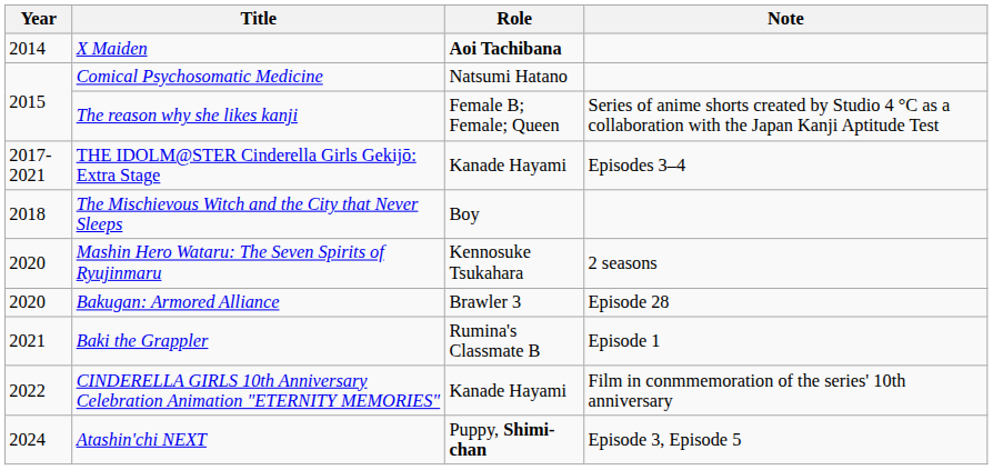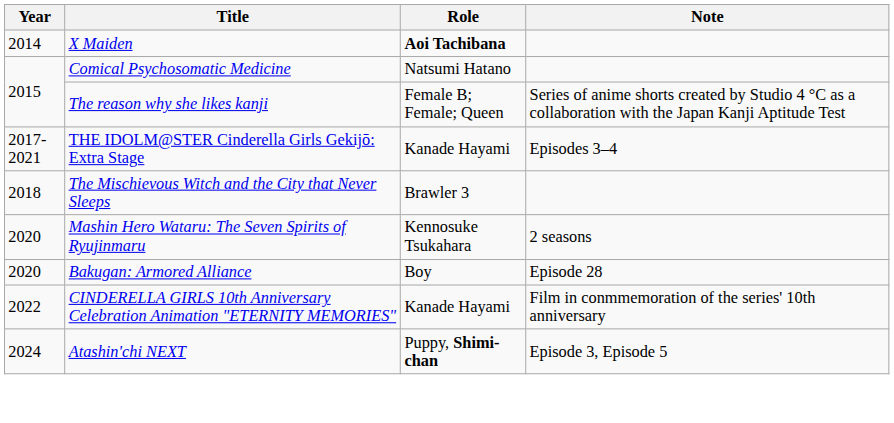The Mischievous Witch and the City that Never Sleeps | Role: Boy -> Brawler 3
Bakugan: Armored Alliance | Role: Brawler 3 -> Boy
- row: 2021 | Baki the Grappler | Rumina's Classmate B | Episode 1
